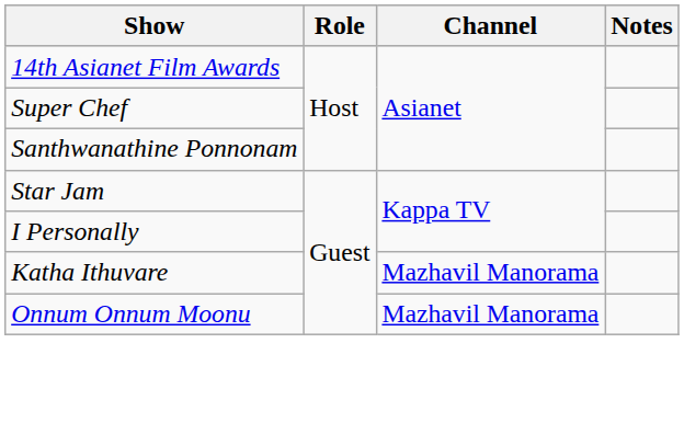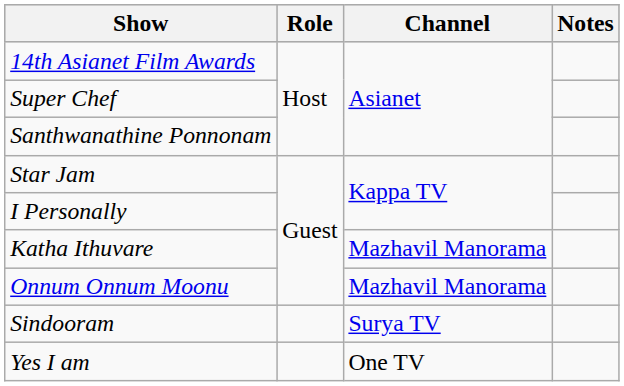+ row: Sindooram | Surya TV
+ row: Yes I am | One TV
